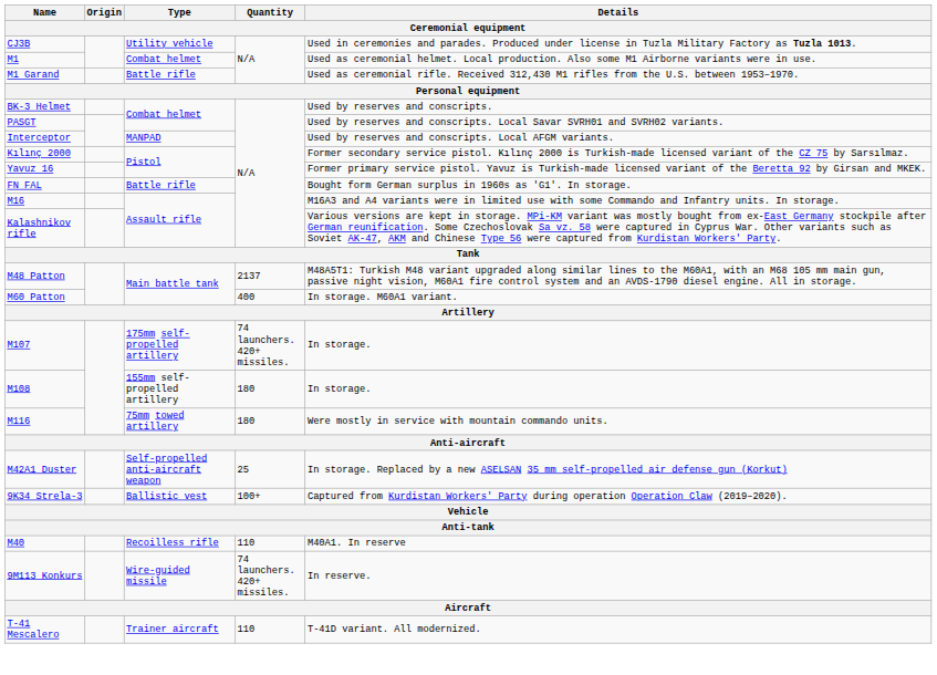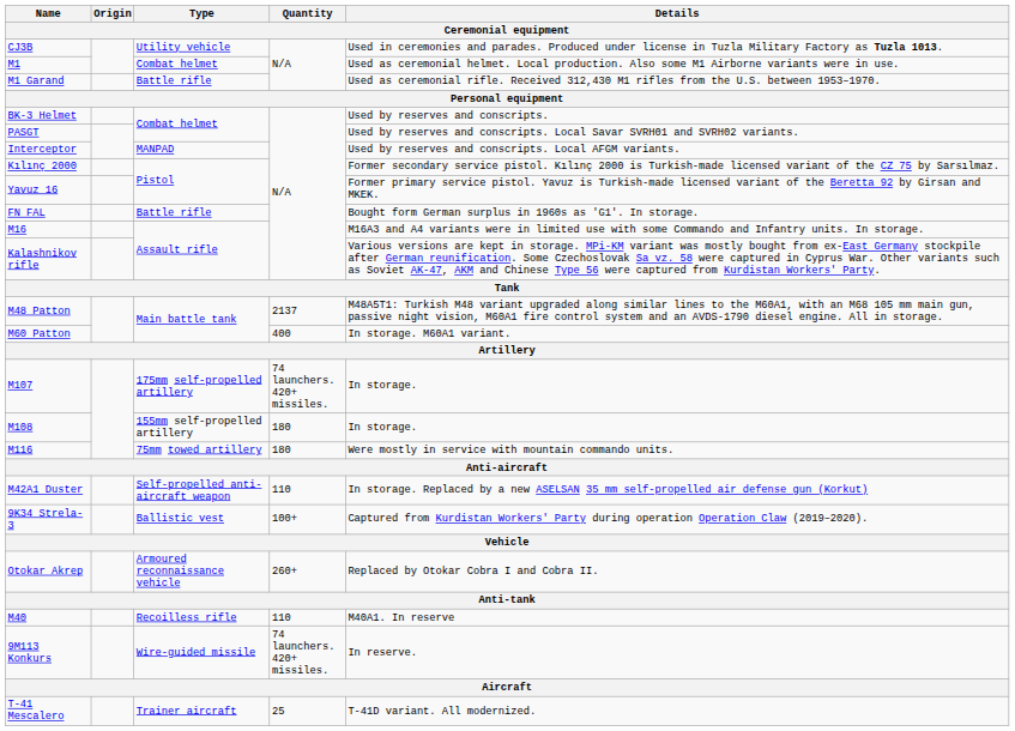M42A1 Duster | Quantity: 25 -> 110
+ row: Otokar Akrep | Armoured reconnaissance vehicle | 260+ | Replaced by Otokar Cobra I and Cobra II.
T-41 Mescalero | Quantity: 110 -> 25
